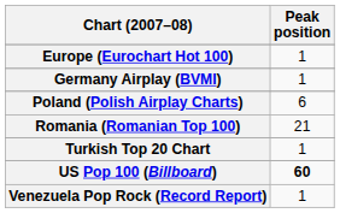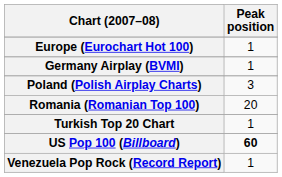Poland (Polish Airplay Charts) | Peak position: 6 -> 3
Romania (Romanian Top 100) | Peak position: 21 -> 20
